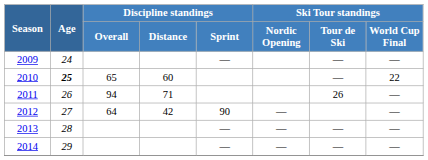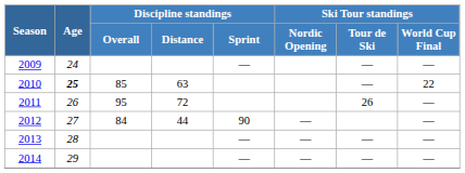2010 | Discipline standings / Overall: 65 -> 85
2010 | Discipline standings / Distance: 60 -> 63
2011 | Discipline standings / Overall: 94 -> 95
2011 | Discipline standings / Distance: 71 -> 72
2012 | Discipline standings / Overall: 64 -> 84
2012 | Discipline standings / Distance: 42 -> 44
